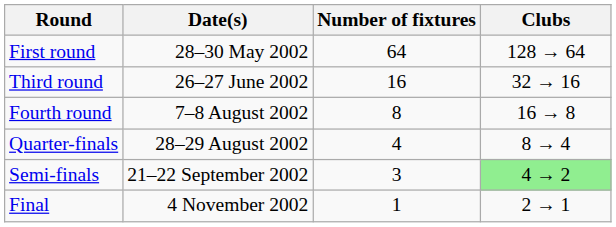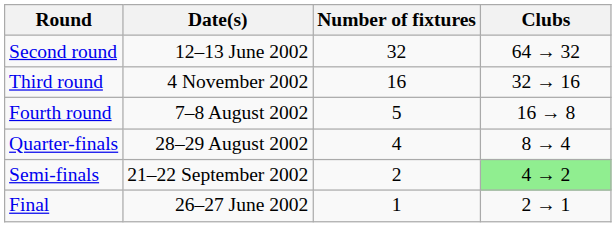- row: First round | 28–30 May 2002 | 64 | 128 → 64
+ row: Second round | 12–13 June 2002 | 32 | 64 → 32
Third round | Date(s): 26–27 June 2002 -> 4 November 2002
Fourth round | Number of fixtures: 8 -> 5
Semi-finals | Number of fixtures: 3 -> 2
Final | Date(s): 4 November 2002 -> 26–27 June 2002
